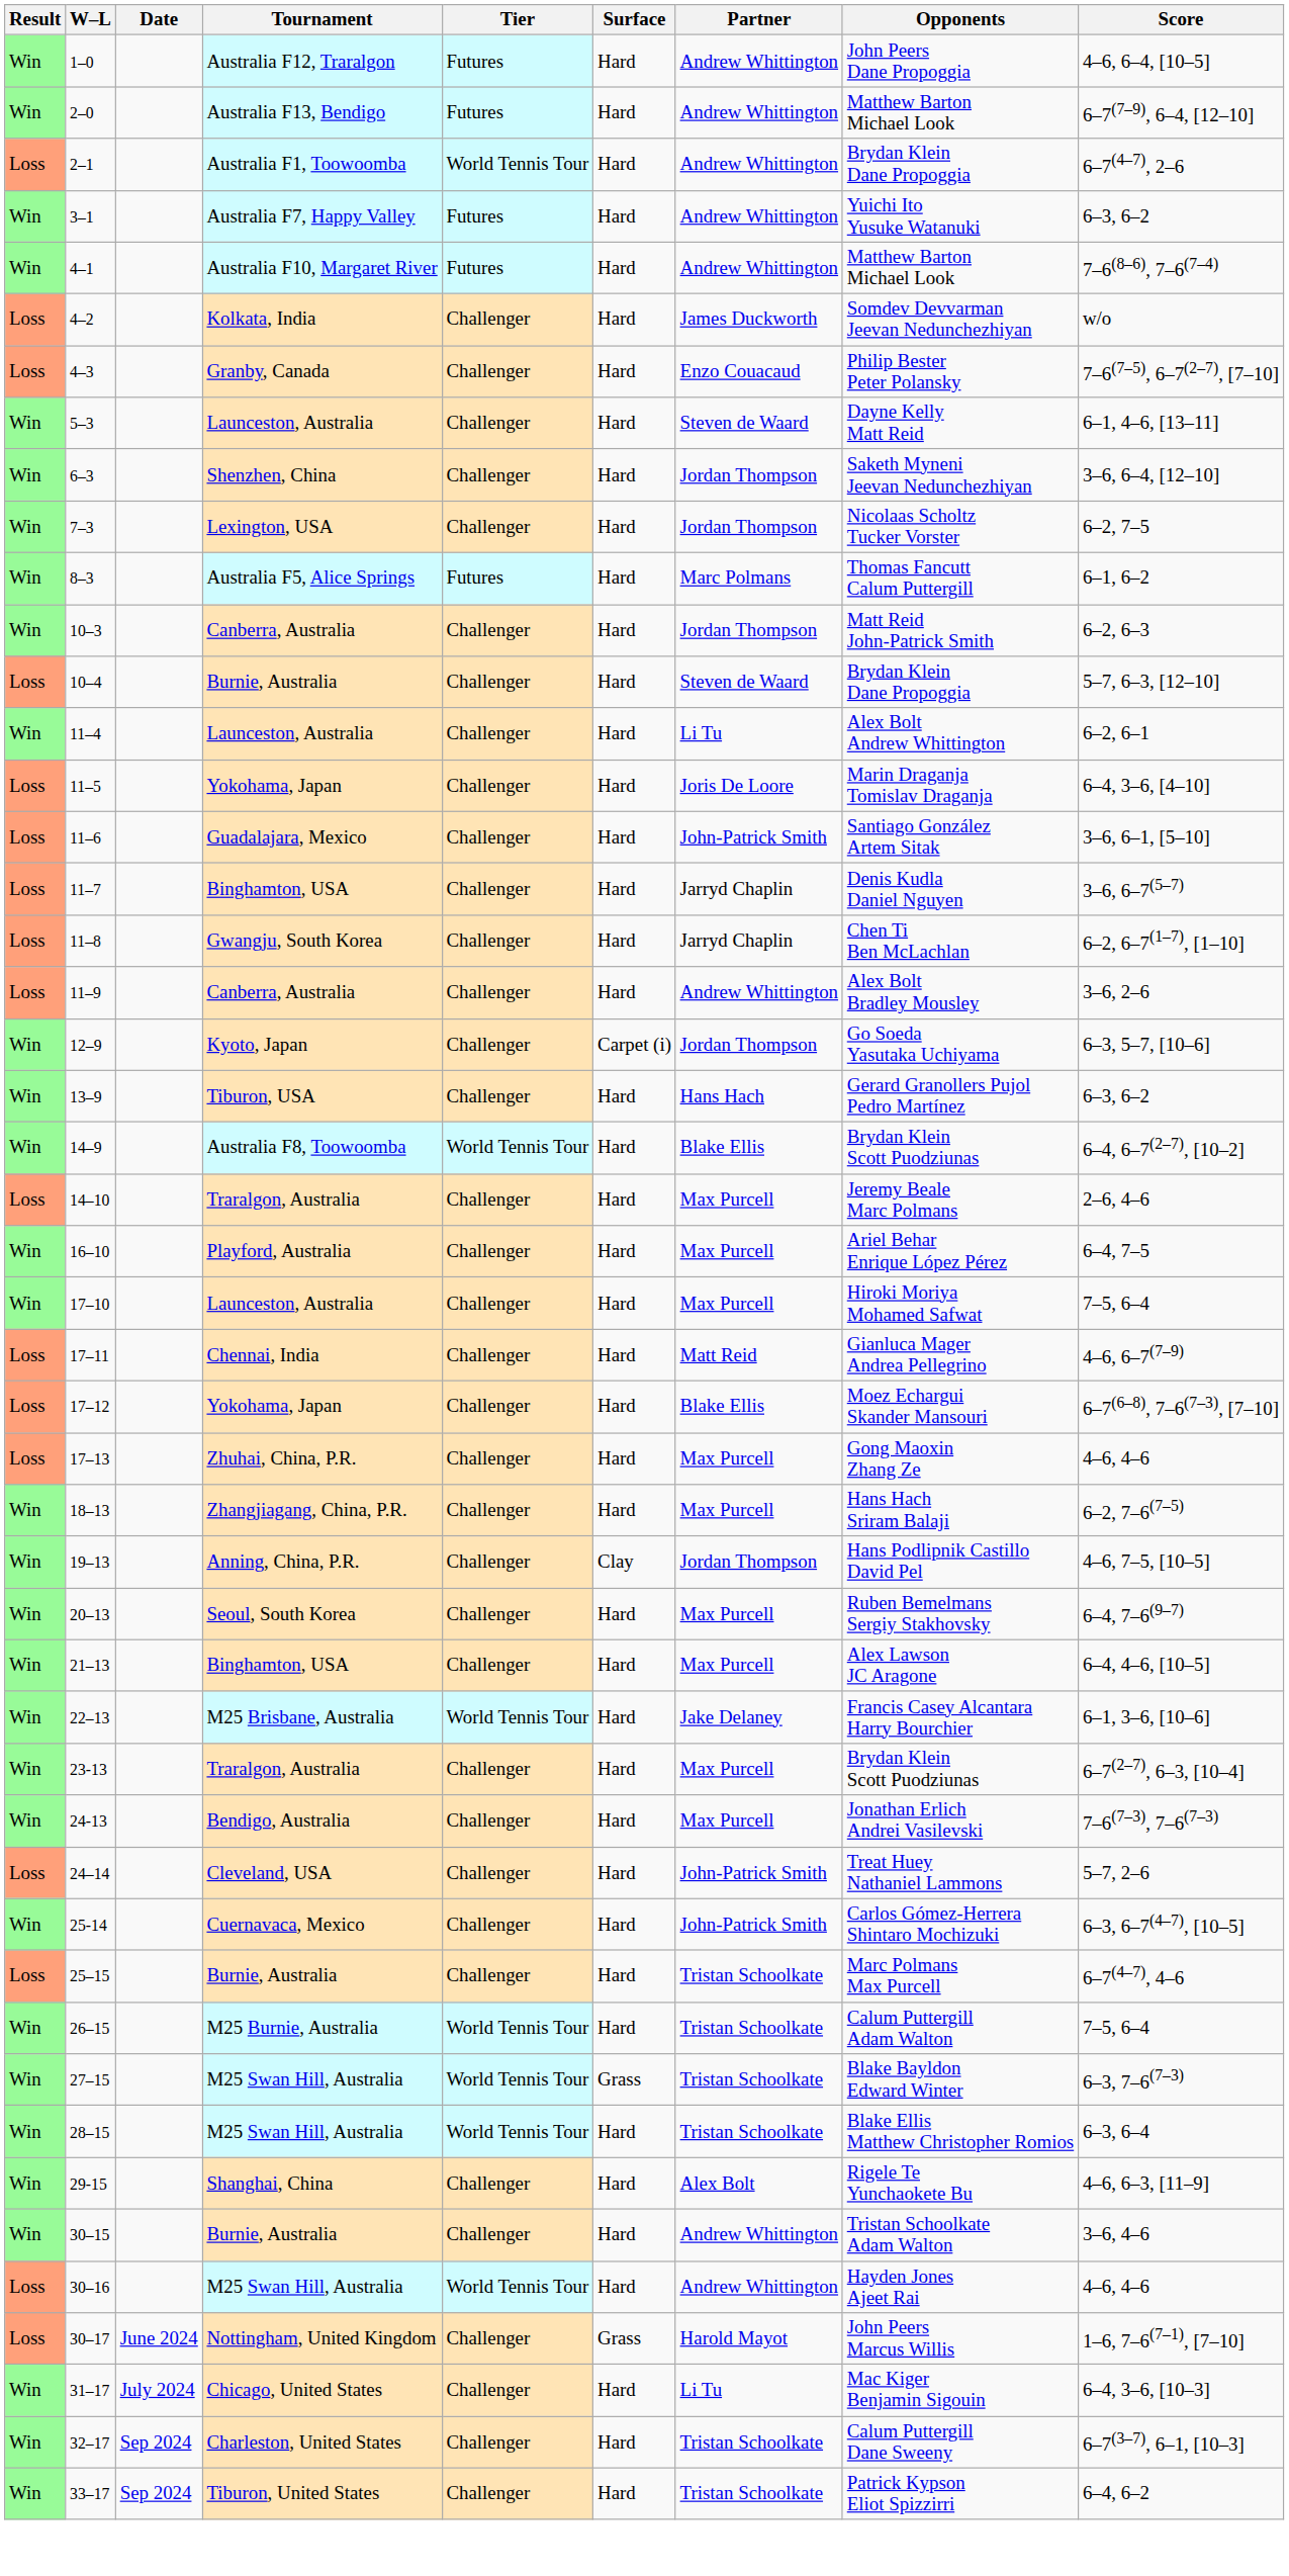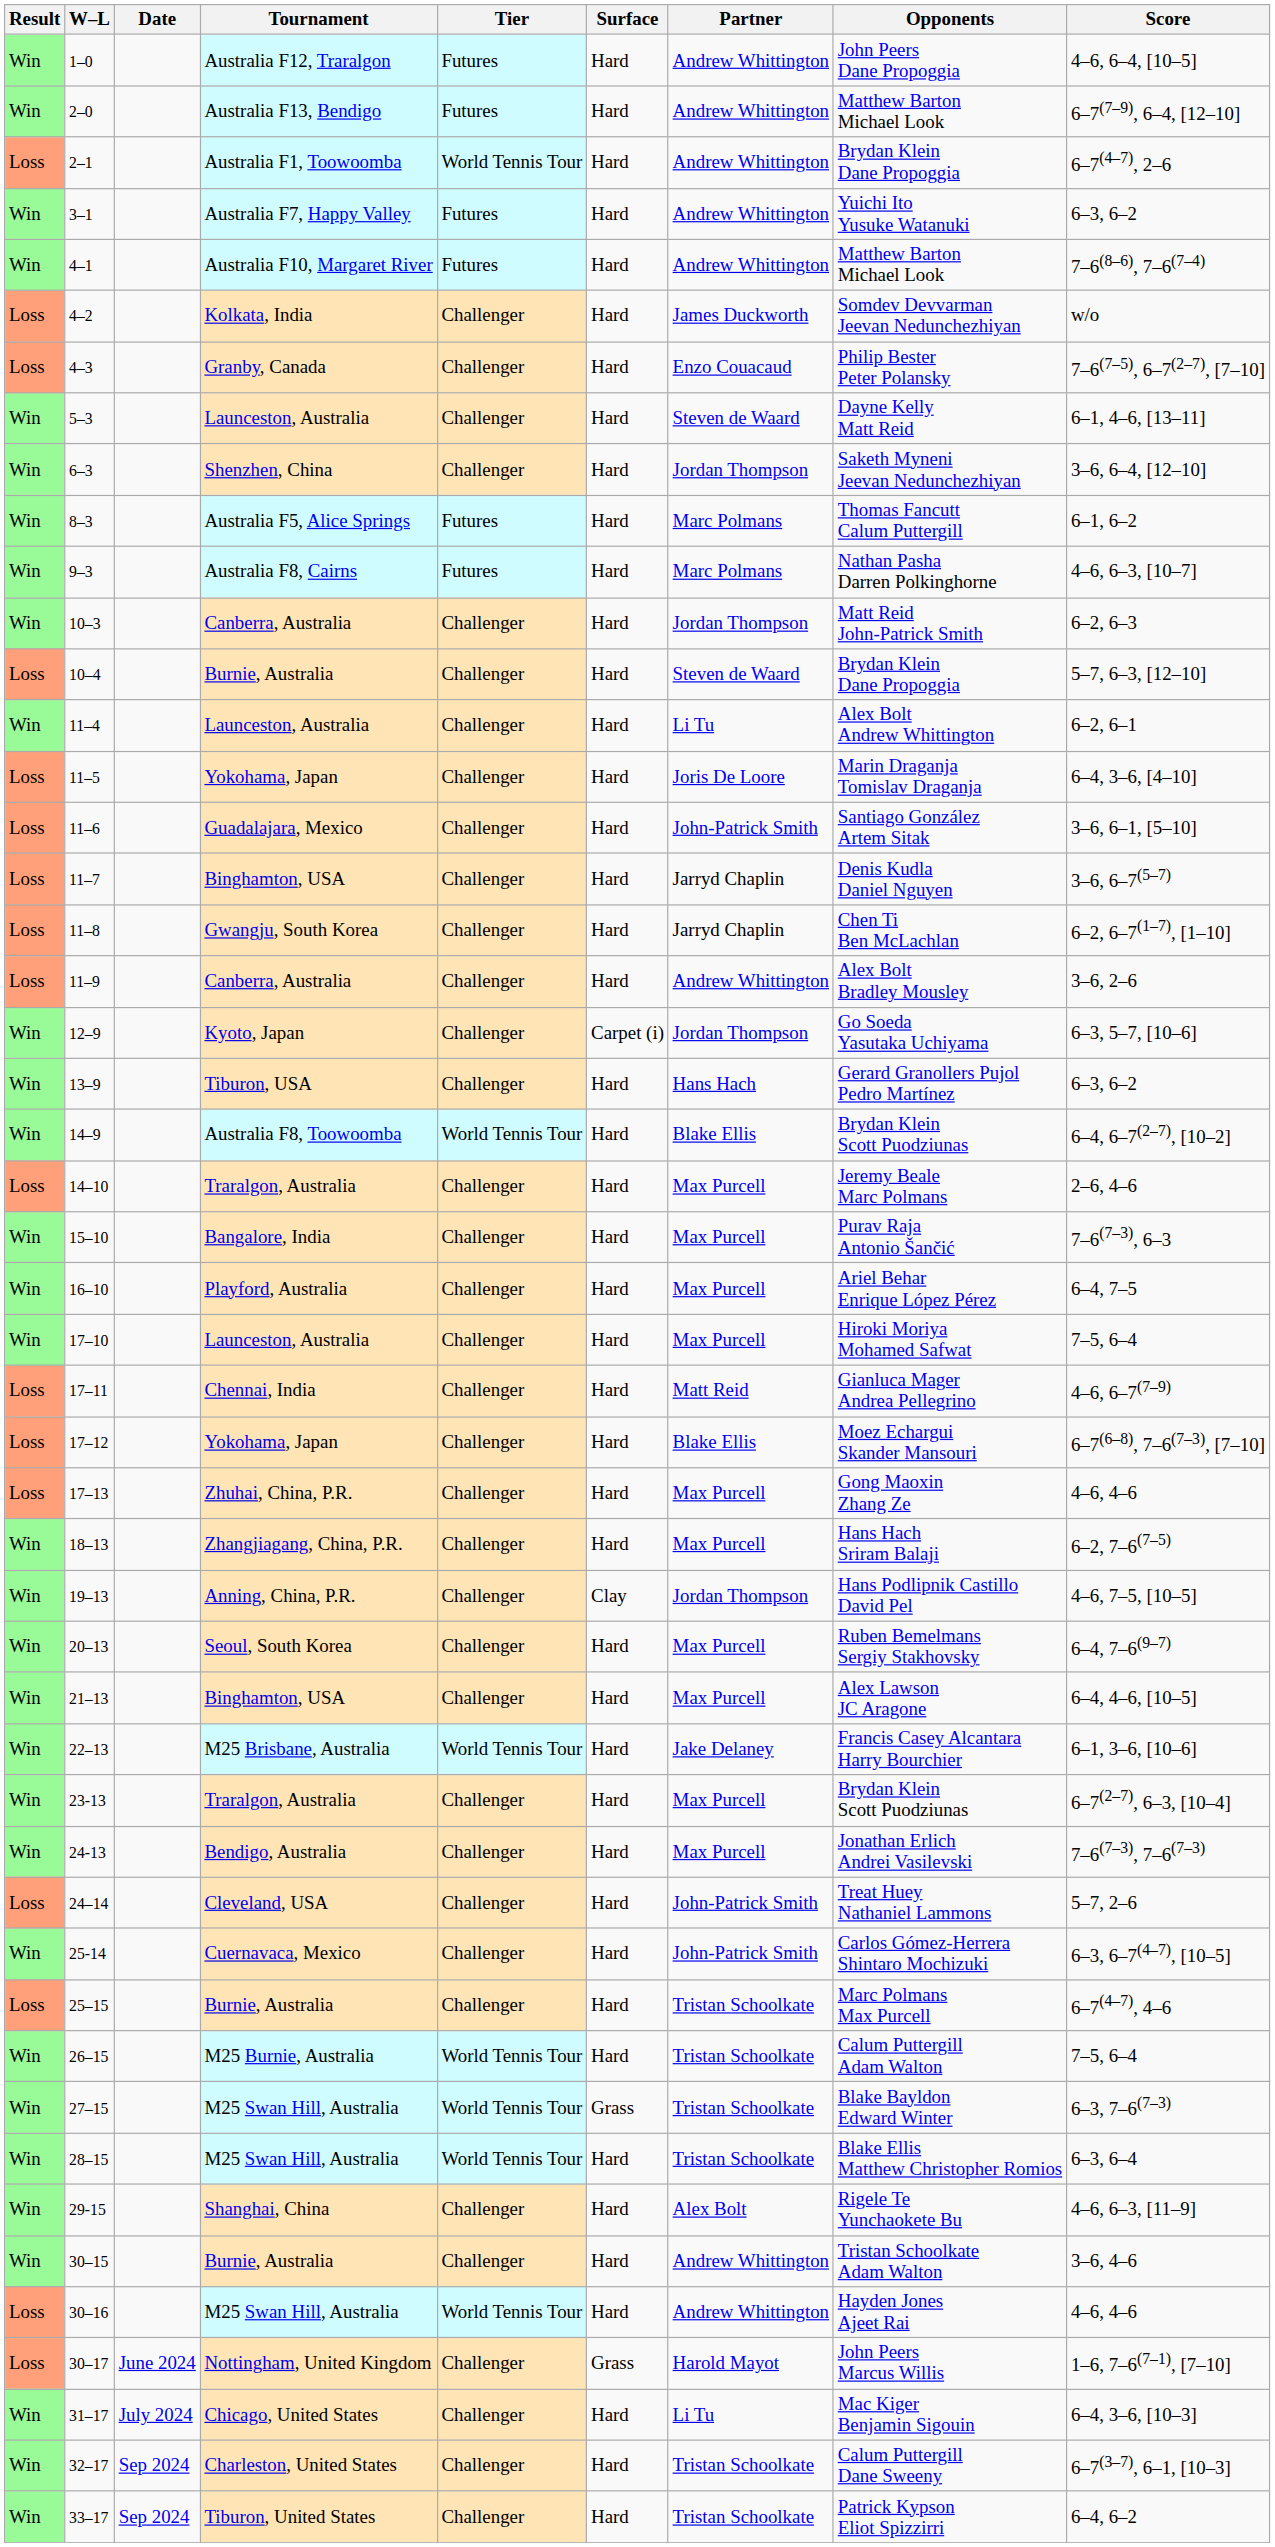- row: Win | 7–3 | Lexington, USA | Challenger | Hard | Jordan Thompson | Nicolaas Scholtz Tucker Vorster | 6–2, 7–5
+ row: Win | 9–3 | Australia F8, Cairns | Futures | Hard | Marc Polmans | Nathan Pasha Darren Polkinghorne | 4–6, 6–3, [10–7]
+ row: Win | 15–10 | Bangalore, India | Challenger | Hard | Max Purcell | Purav Raja Antonio Šančić | 7–6(7–3), 6–3
